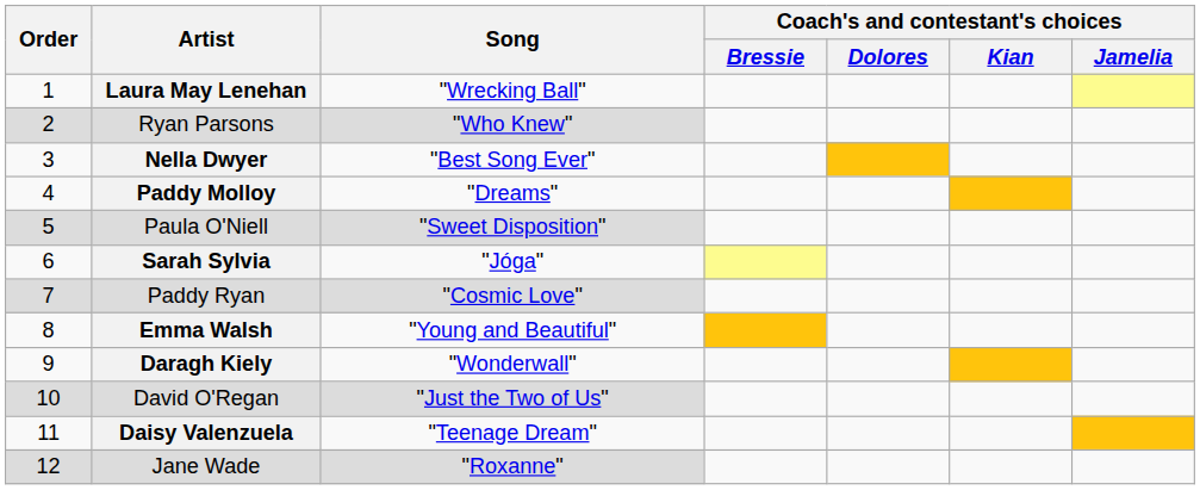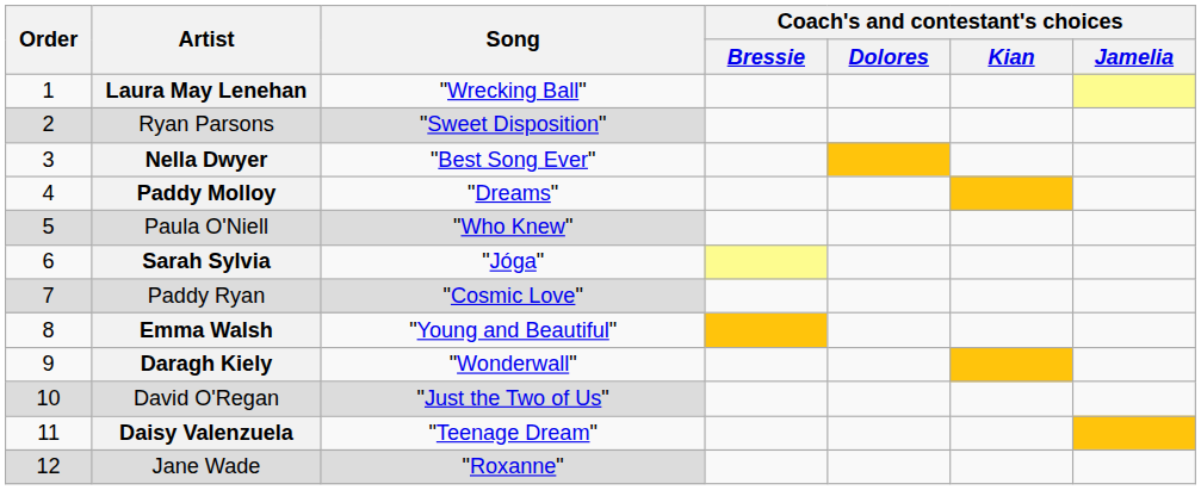Ryan Parsons | Song: "Who Knew" -> "Sweet Disposition"
Paula O'Niell | Song: "Sweet Disposition" -> "Who Knew"
